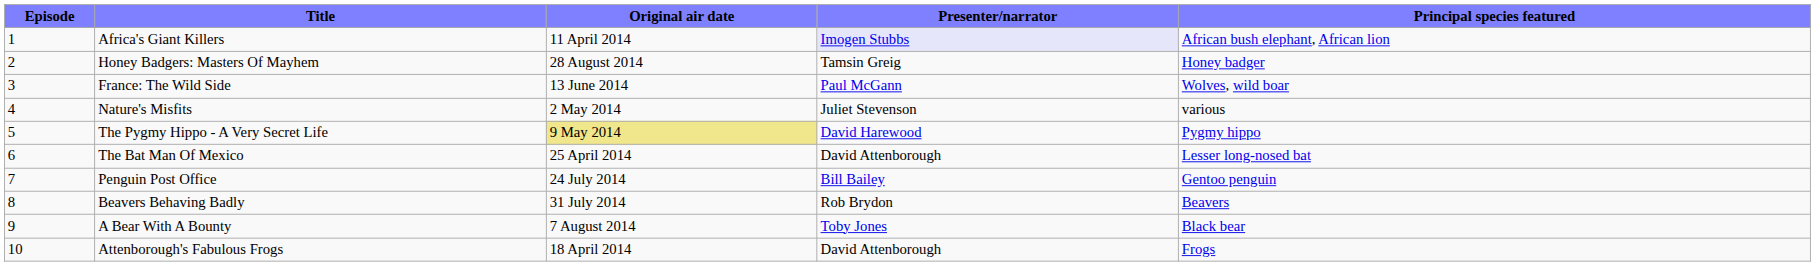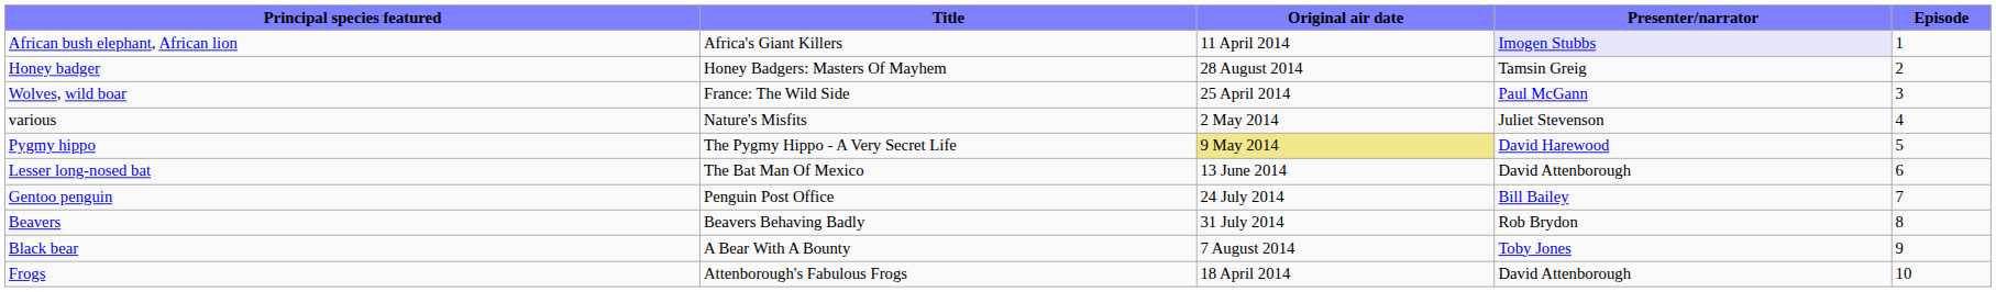columns swapped: Episode <-> Principal species featured
France: The Wild Side | Original air date: 13 June 2014 -> 25 April 2014
The Bat Man Of Mexico | Original air date: 25 April 2014 -> 13 June 2014
